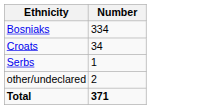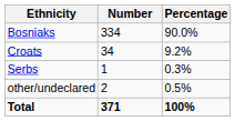+ column: Percentage | 90.0% | 9.2% | 0.3% | 0.5% | 100%
